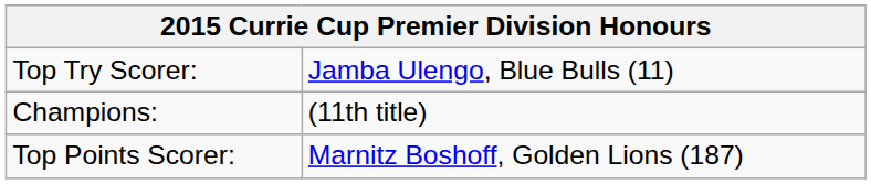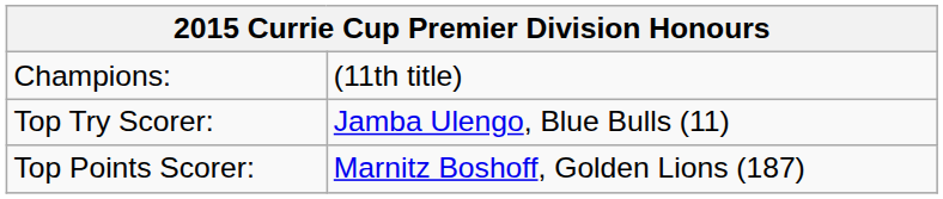rows swapped: Champions: <-> Top Try Scorer:
